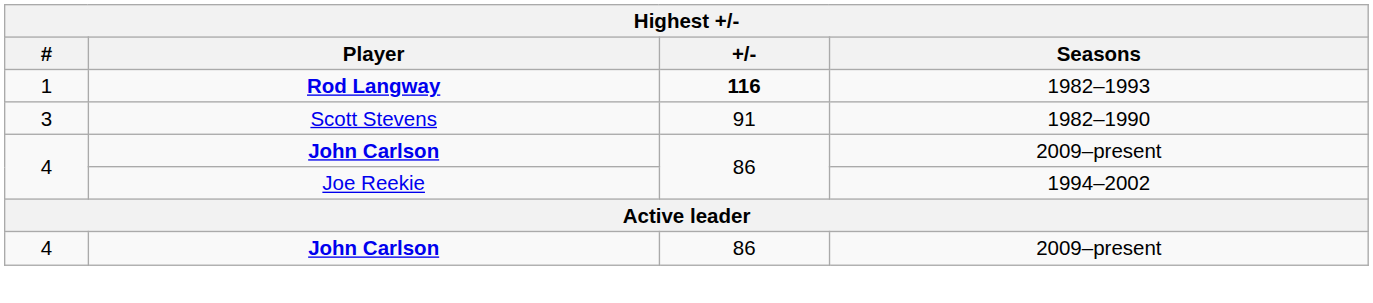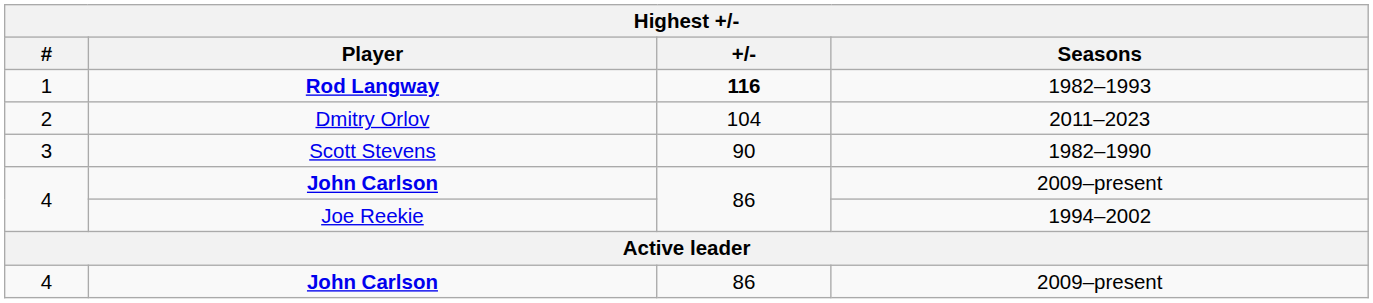+ row: 2 | Dmitry Orlov | 104 | 2011–2023
Scott Stevens | +/-: 91 -> 90
